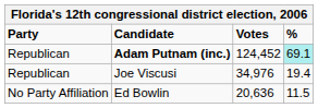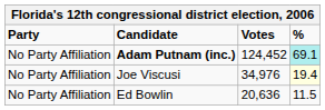Adam Putnam (inc.) | Party: Republican -> No Party Affiliation
Joe Viscusi | Party: Republican -> No Party Affiliation
Joe Viscusi | %: no background -> lightyellow background
